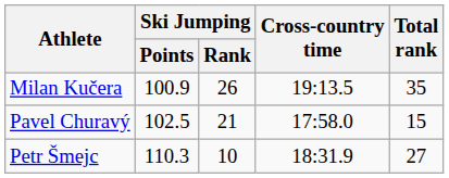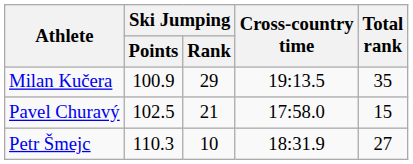Milan Kučera | Ski Jumping / Rank: 26 -> 29
